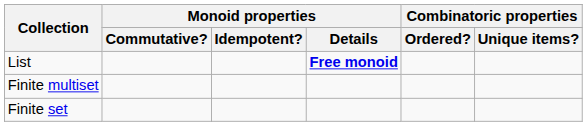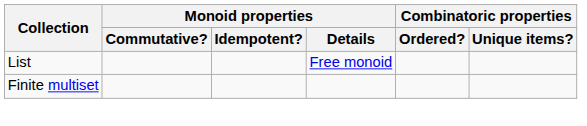List | Monoid properties / Details: bold -> normal
- row: Finite set
